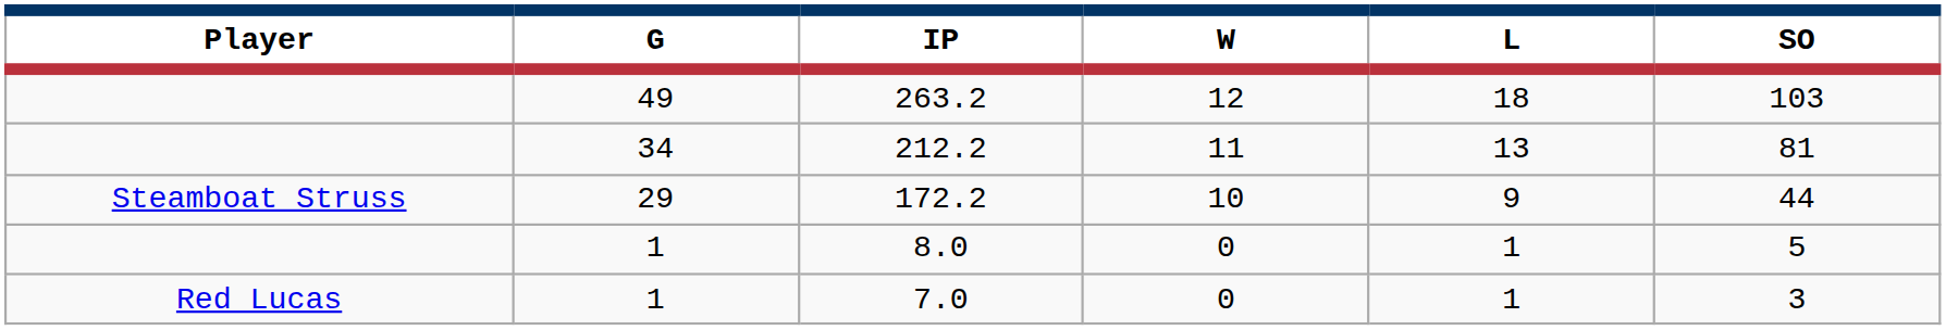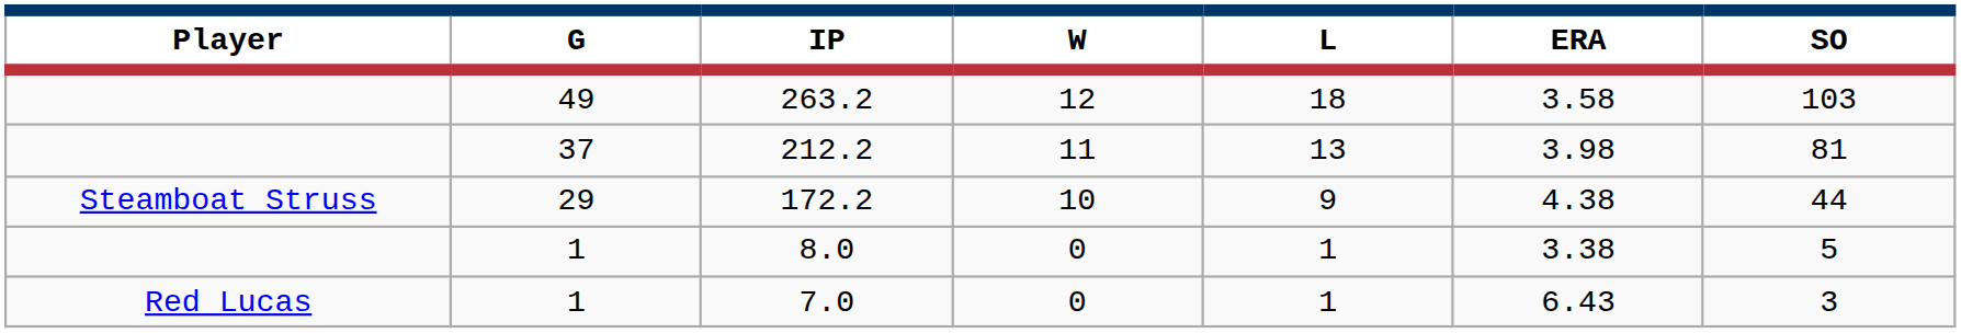+ column: ERA | 3.58 | 3.98 | 4.38 | 3.38 | 6.43
212.2 | G: 34 -> 37
